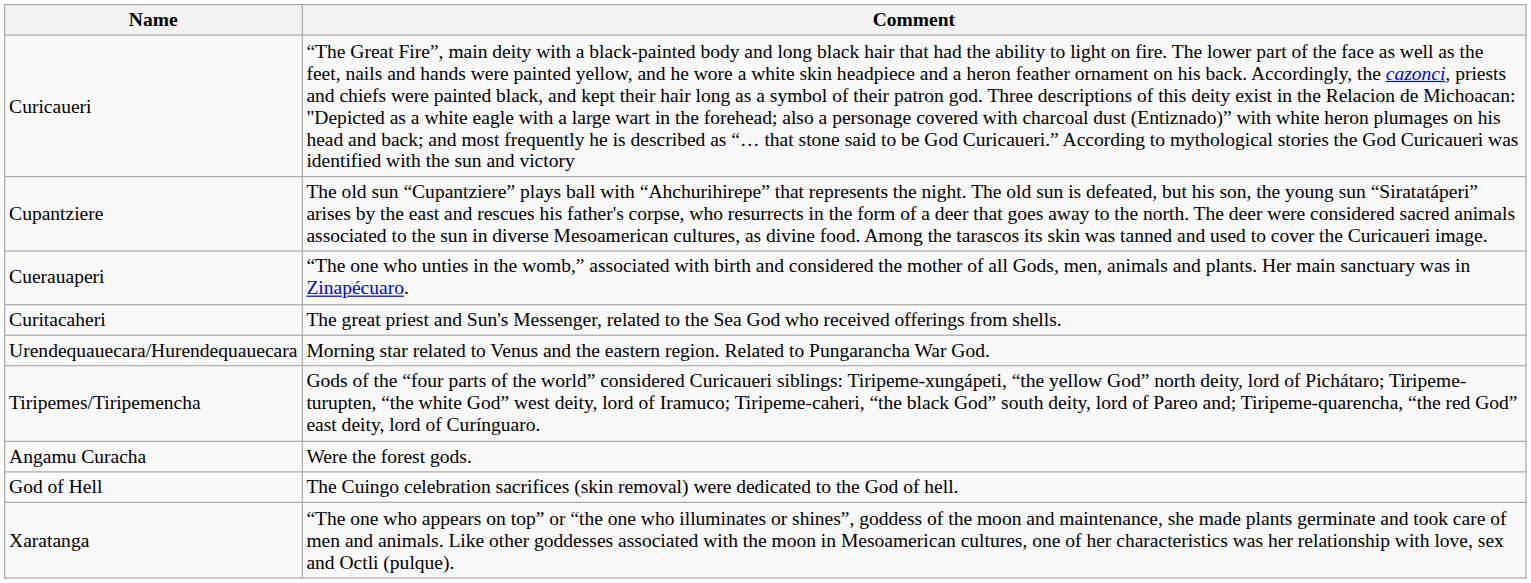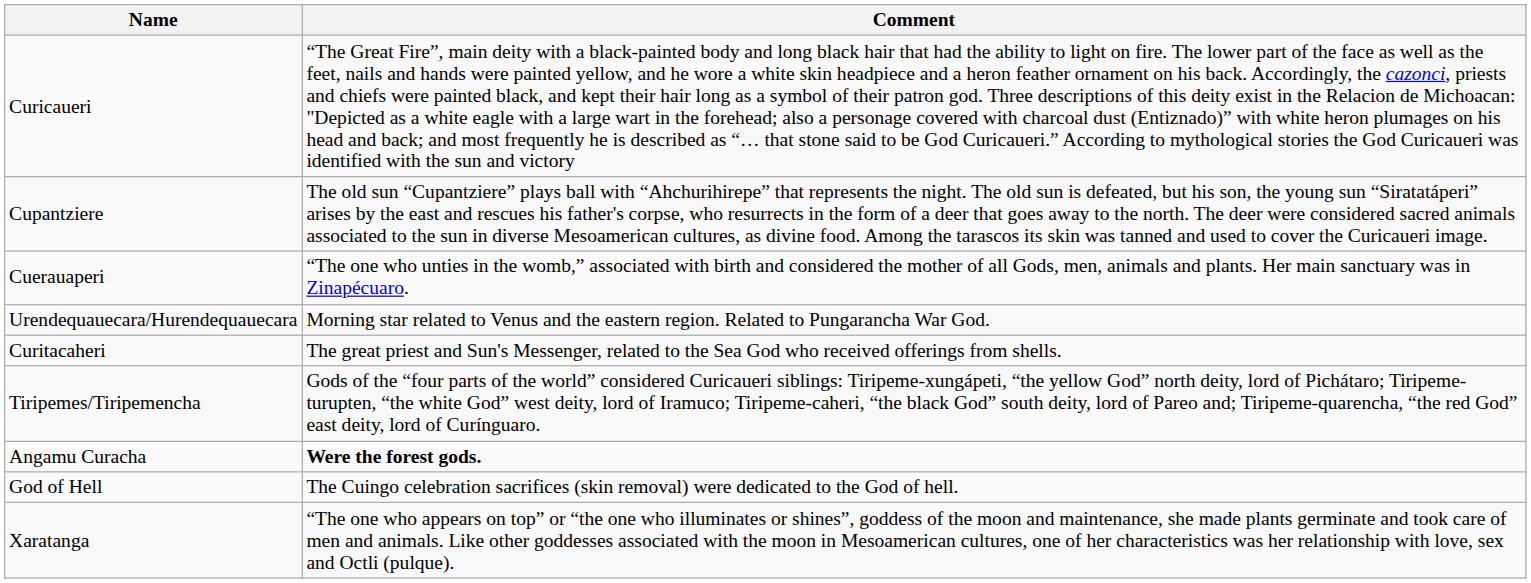rows swapped: Curitacaheri <-> Urendequauecara/Hurendequauecara
Angamu Curacha | Comment: normal -> bold
